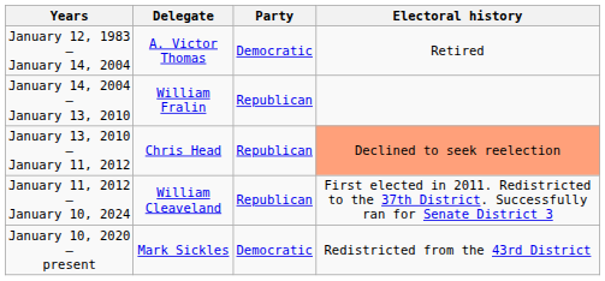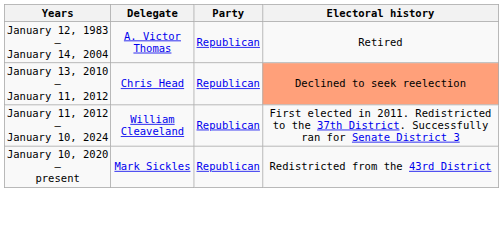January 12, 1983 – January 14, 2004 | Party: Democratic -> Republican
- row: January 14, 2004 – January 13, 2010 | William Fralin | Republican
January 10, 2020 – present | Party: Democratic -> Republican
